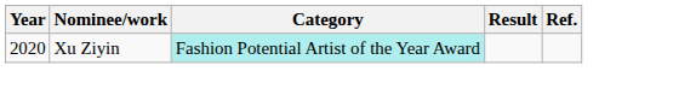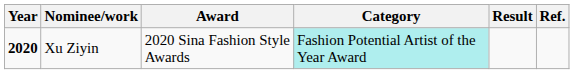+ column: Award | 2020 Sina Fashion Style Awards
Xu Ziyin | Year: normal -> bold
